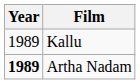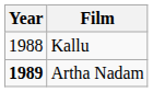Kallu | Year: 1989 -> 1988
